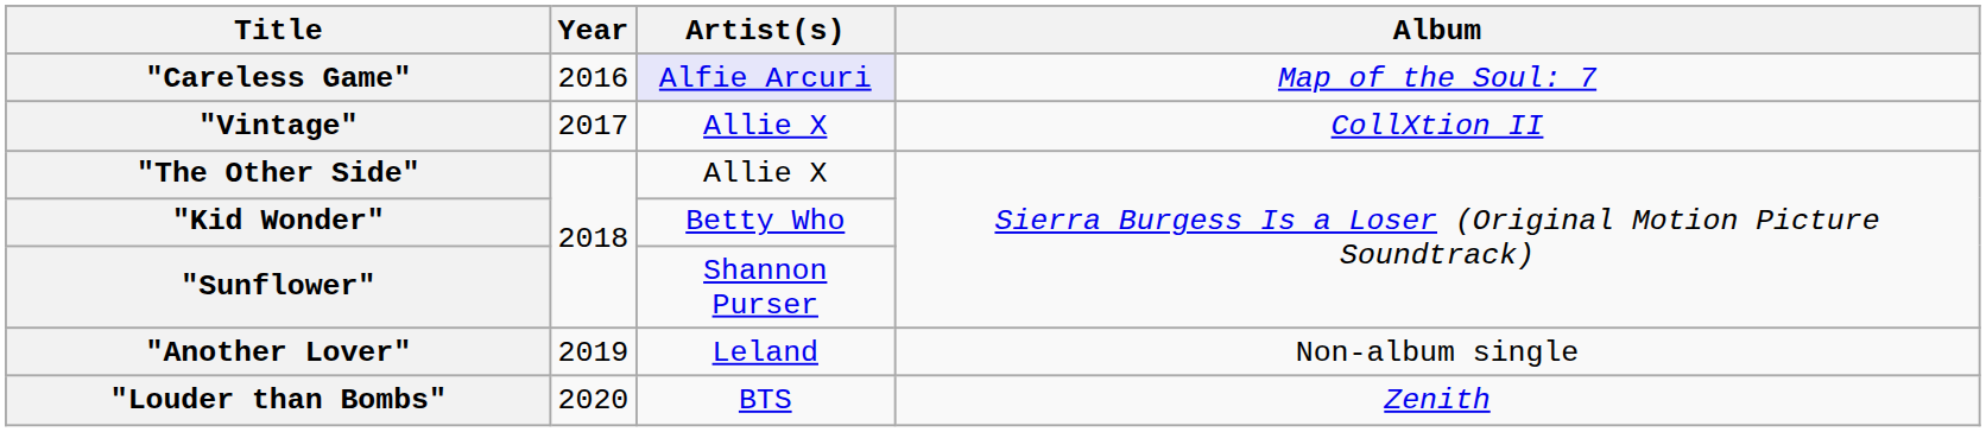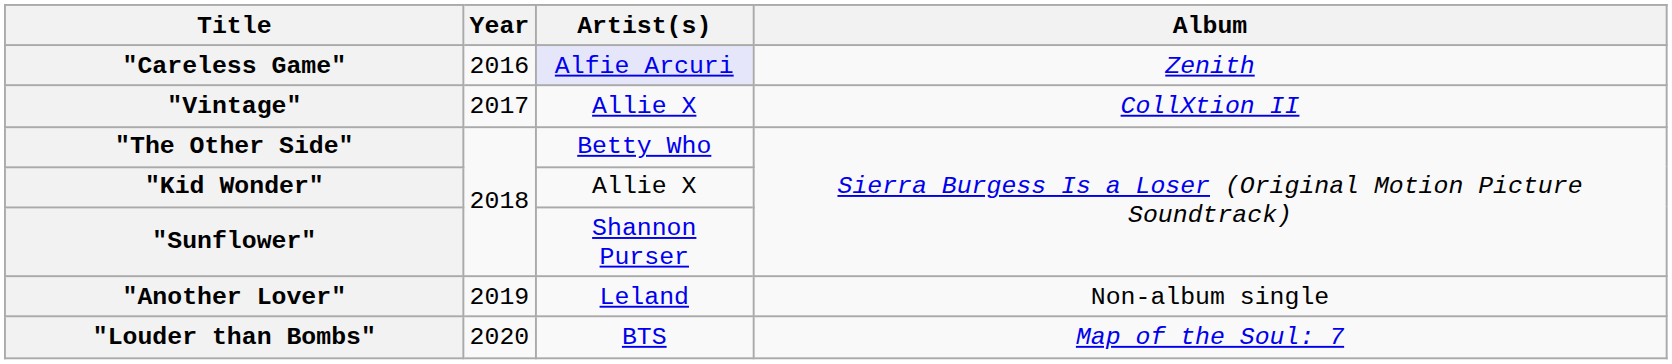"Careless Game" | Album: Map of the Soul: 7 -> Zenith
"The Other Side" | Artist(s): Allie X -> Betty Who
"Kid Wonder" | Artist(s): Betty Who -> Allie X
"Louder than Bombs" | Album: Zenith -> Map of the Soul: 7
